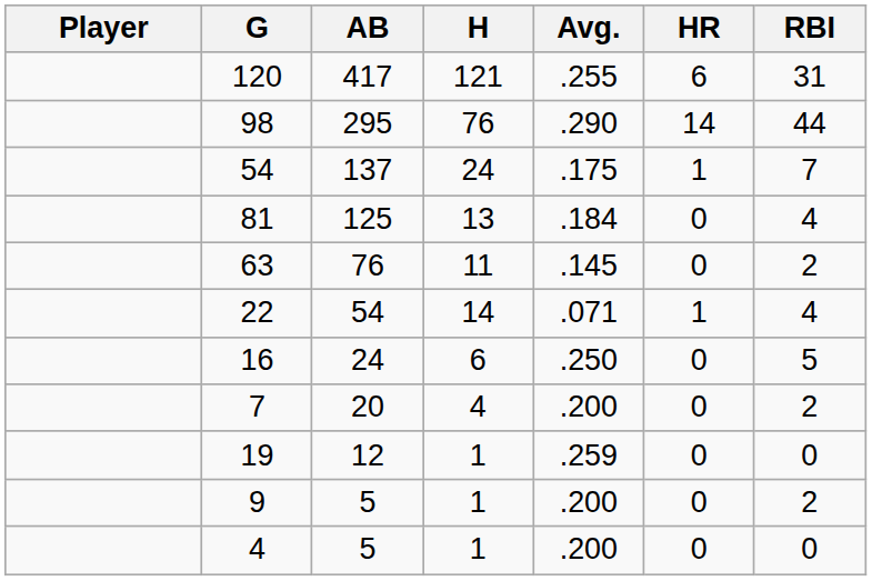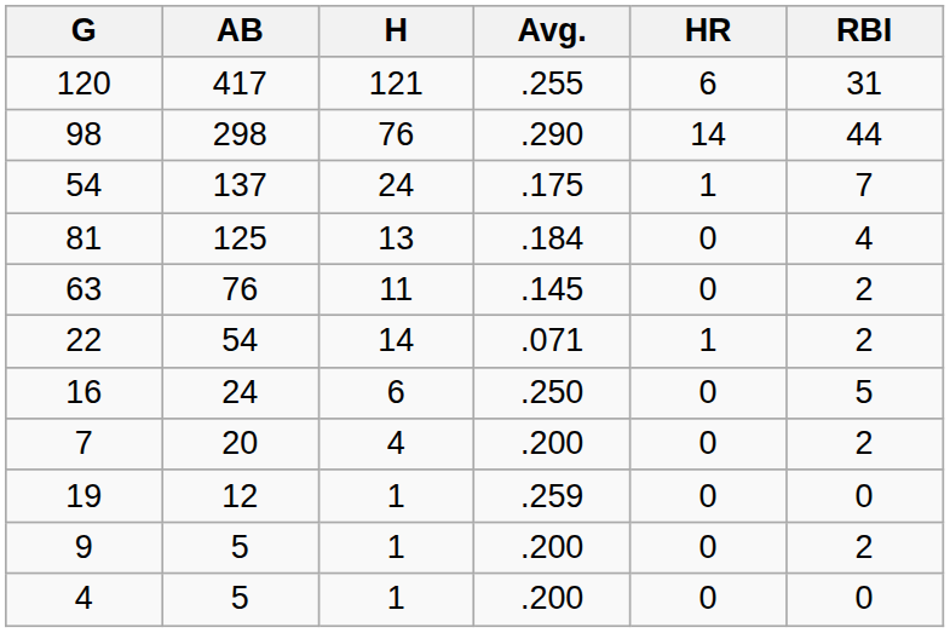- column: Player
98 | AB: 295 -> 298
22 | RBI: 4 -> 2
